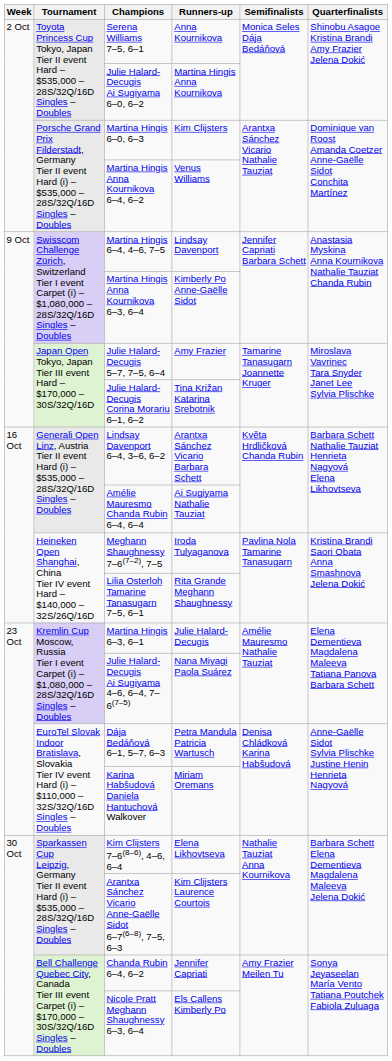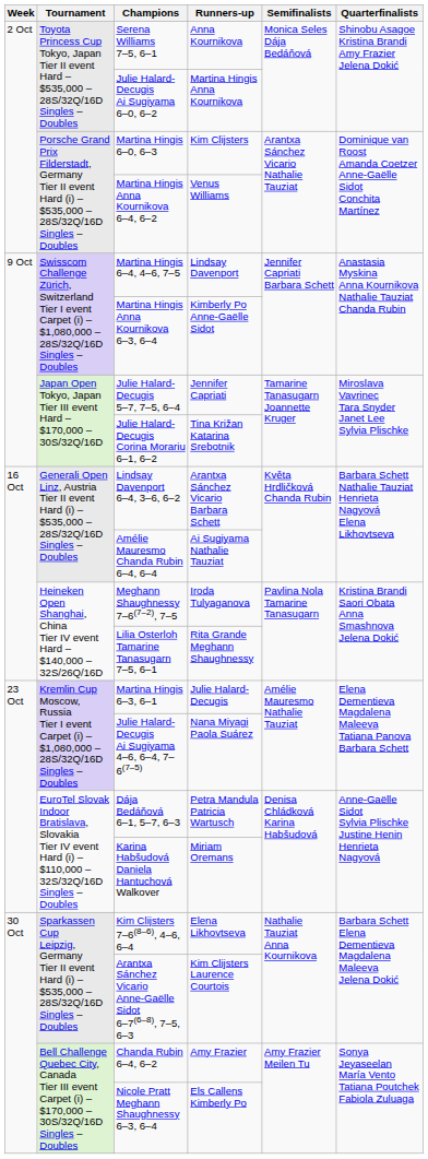Julie Halard-Decugis 5–7, 7–5, 6–4 | Runners-up: Amy Frazier -> Jennifer Capriati
Chanda Rubin 6–4, 6–2 | Runners-up: Jennifer Capriati -> Amy Frazier
